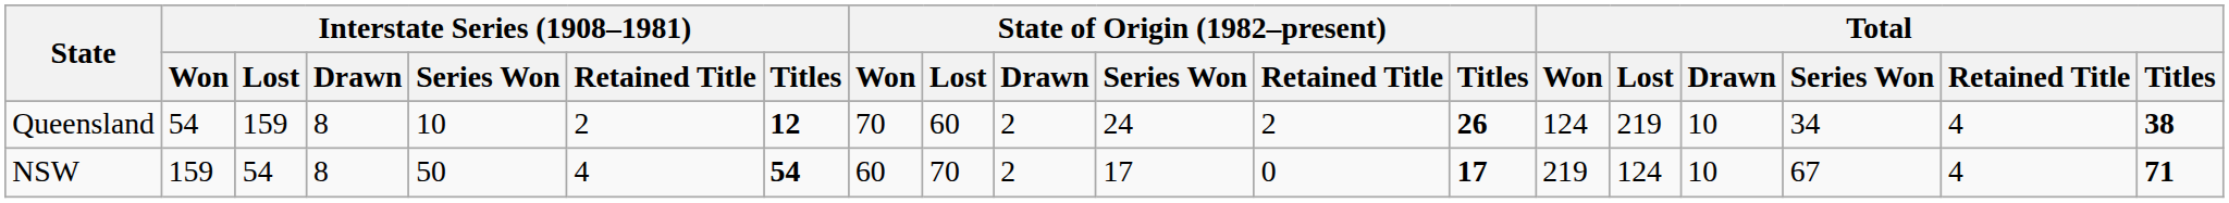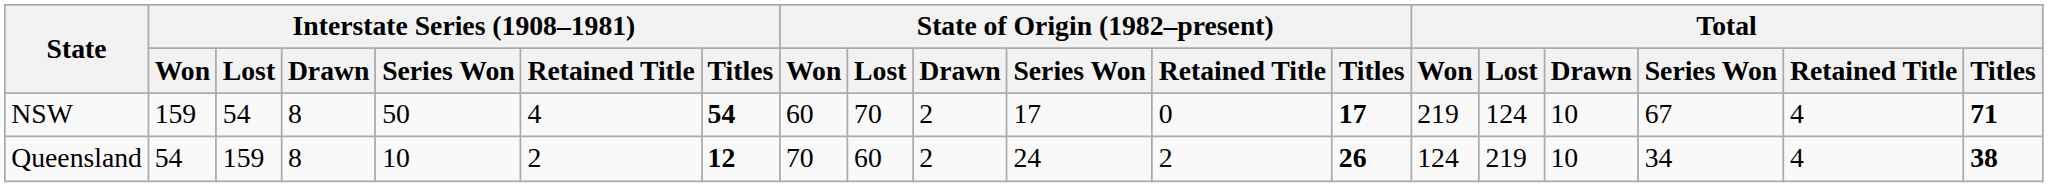rows swapped: NSW <-> Queensland
